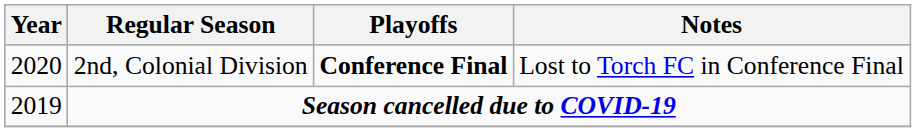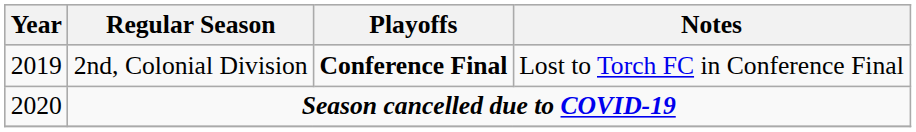2nd, Colonial Division | Year: 2020 -> 2019
Season cancelled due to COVID-19 | Year: 2019 -> 2020
